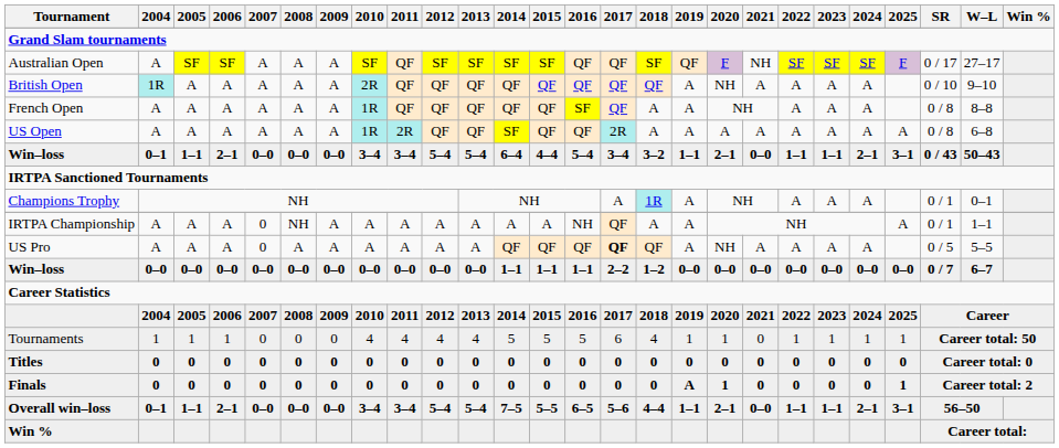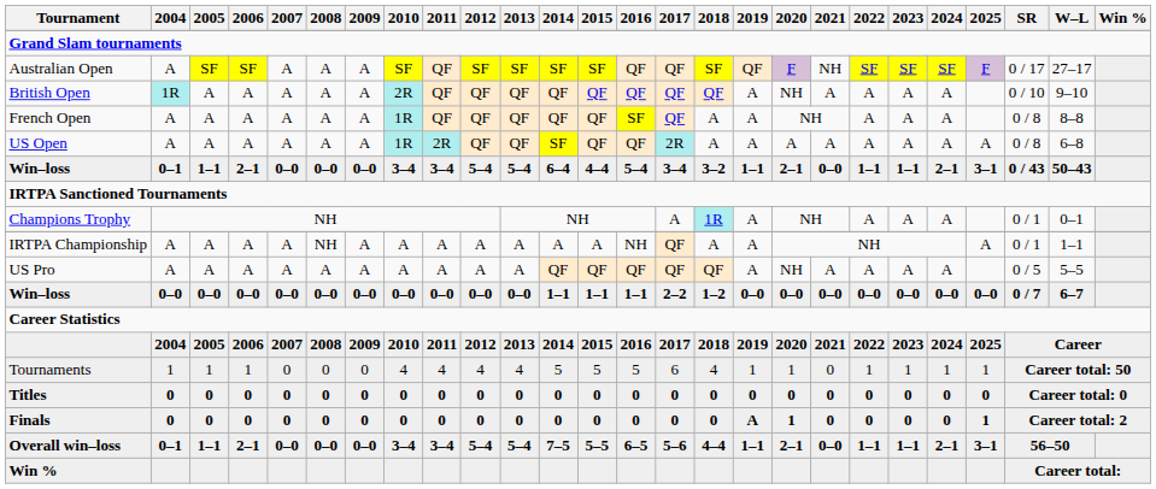IRTPA Championship | 2007: 0 -> A
US Pro | 2007: 0 -> A
US Pro | 2017: bold -> normal
